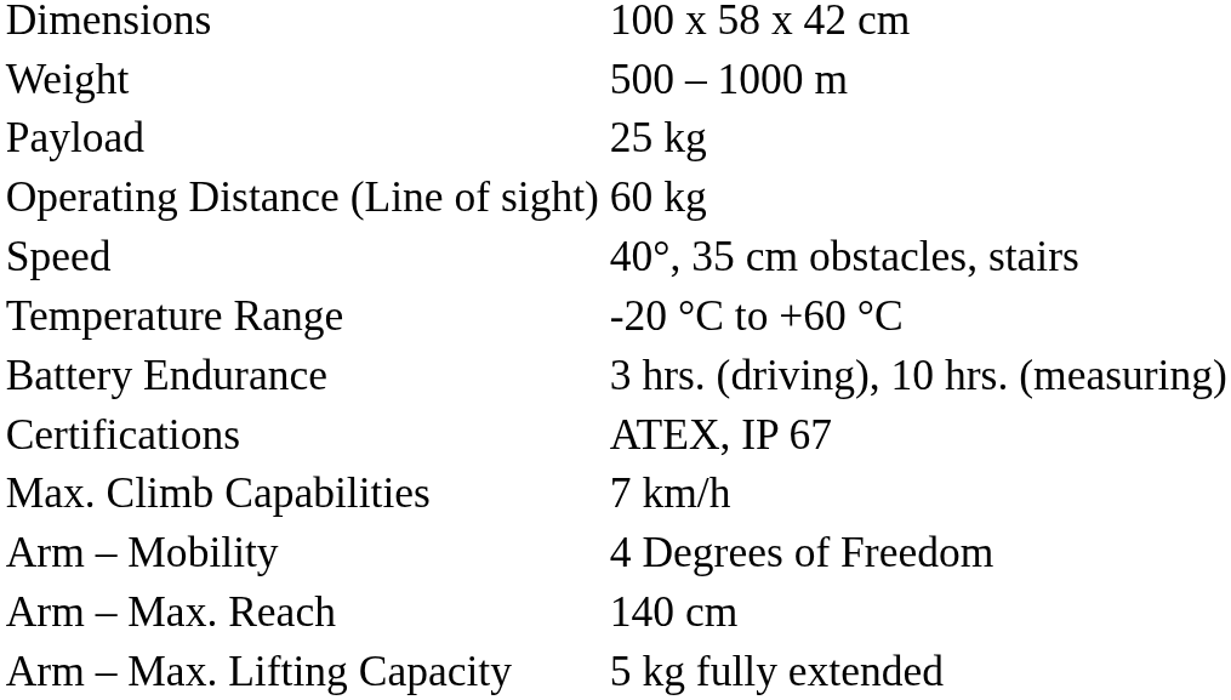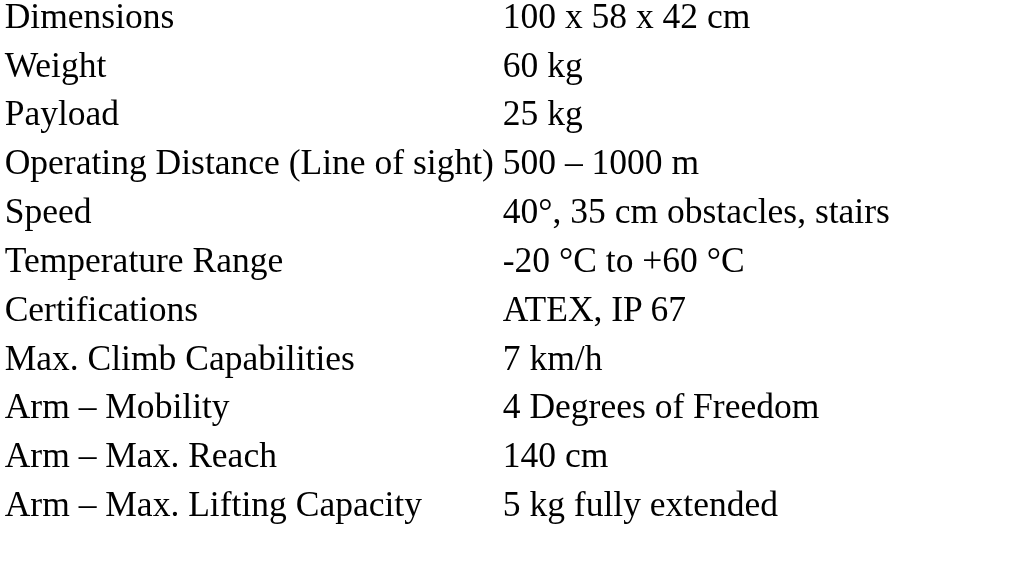Weight | column 2: 500 – 1000 m -> 60 kg
Operating Distance (Line of sight) | column 2: 60 kg -> 500 – 1000 m
- row: Battery Endurance | 3 hrs. (driving), 10 hrs. (measuring)
